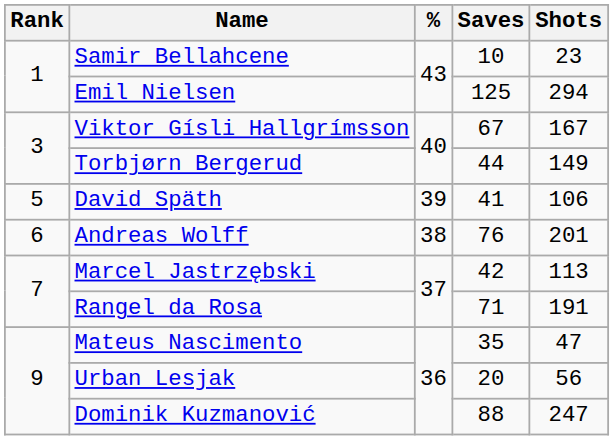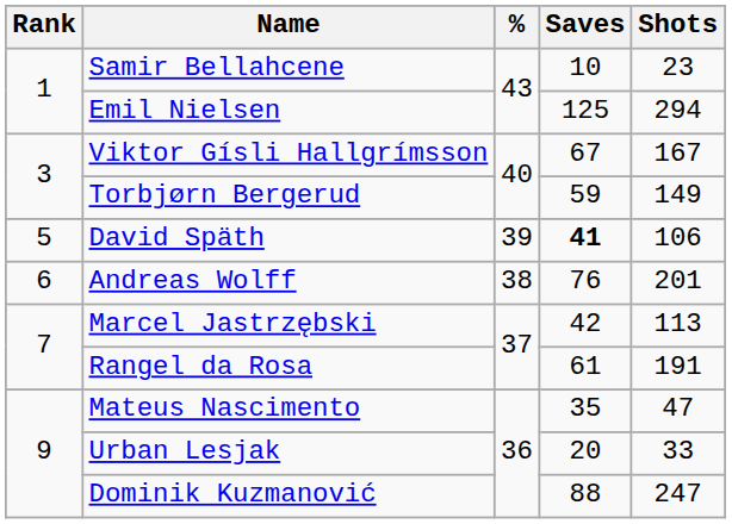Torbjørn Bergerud | Saves: 44 -> 59
David Späth | Saves: normal -> bold
Rangel da Rosa | Saves: 71 -> 61
Urban Lesjak | Shots: 56 -> 33
